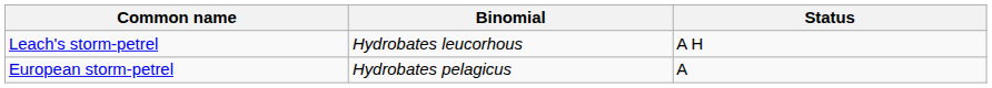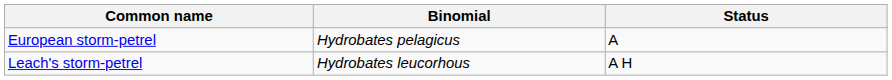rows swapped: European storm-petrel <-> Leach's storm-petrel
